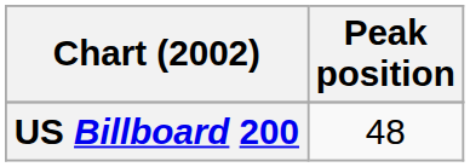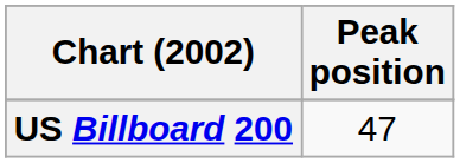US Billboard 200 | Peak position: 48 -> 47
